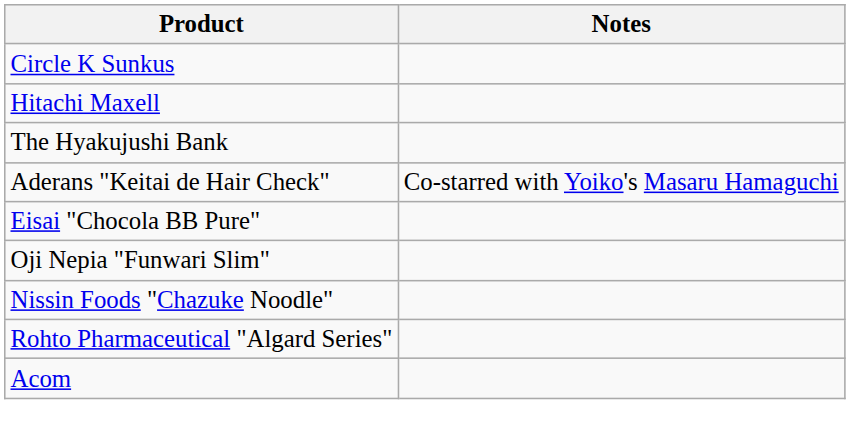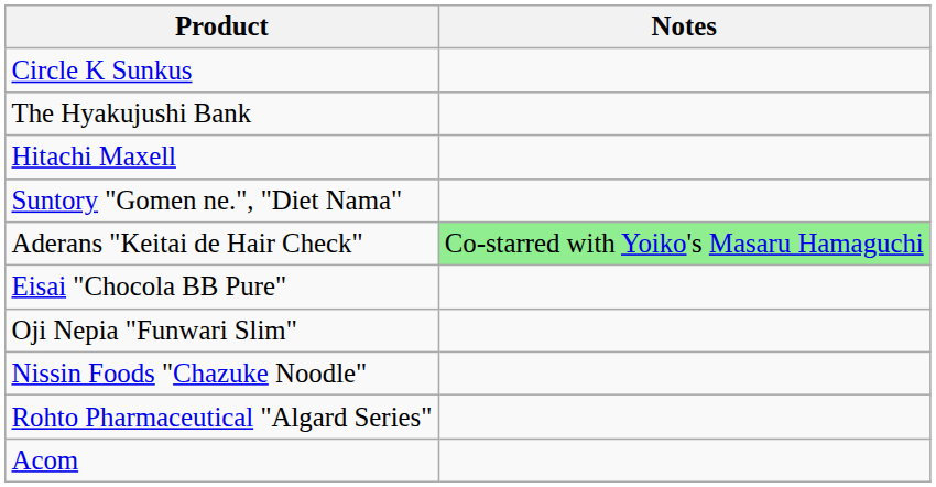rows swapped: Hitachi Maxell <-> The Hyakujushi Bank
+ row: Suntory "Gomen ne.", "Diet Nama"
Aderans "Keitai de Hair Check" | Notes: no background -> lightgreen background
